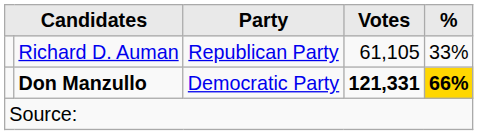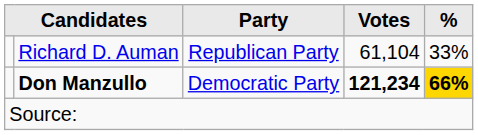Richard D. Auman | Votes: 61,105 -> 61,104
Don Manzullo | Votes: 121,331 -> 121,234
